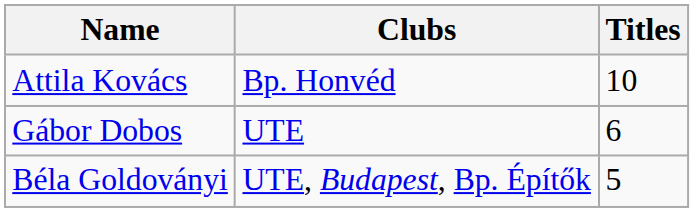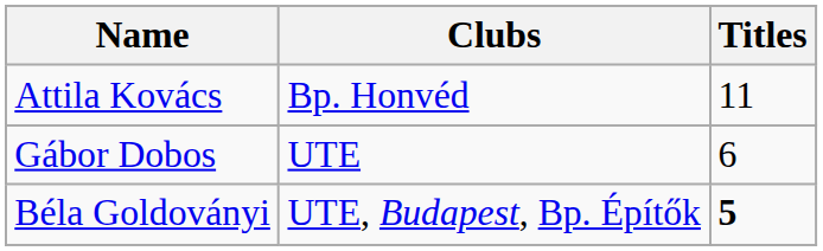Attila Kovács | Titles: 10 -> 11
Béla Goldoványi | Titles: normal -> bold
